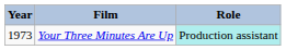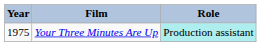Your Three Minutes Are Up | Year: 1973 -> 1975
